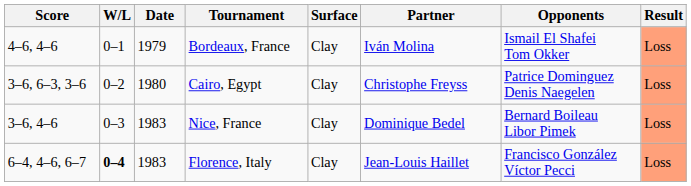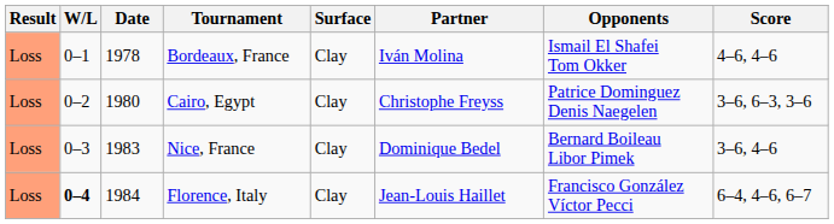columns swapped: Result <-> Score
Bordeaux, France | Date: 1979 -> 1978
Florence, Italy | Date: 1983 -> 1984
